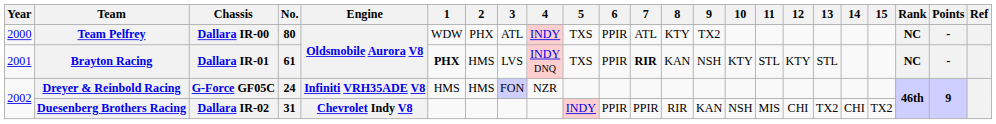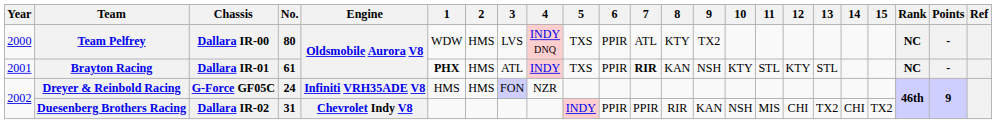Team Pelfrey | 2: PHX -> HMS
Team Pelfrey | 3: ATL -> LVS
Team Pelfrey | 4: INDY -> INDY DNQ
Brayton Racing | 3: LVS -> ATL
Brayton Racing | 4: INDY DNQ -> INDY
